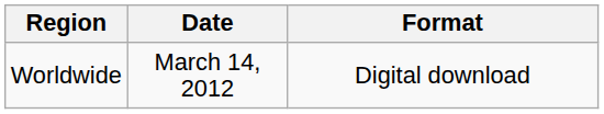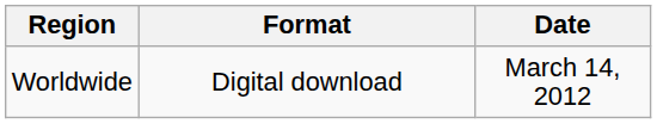columns swapped: Date <-> Format
